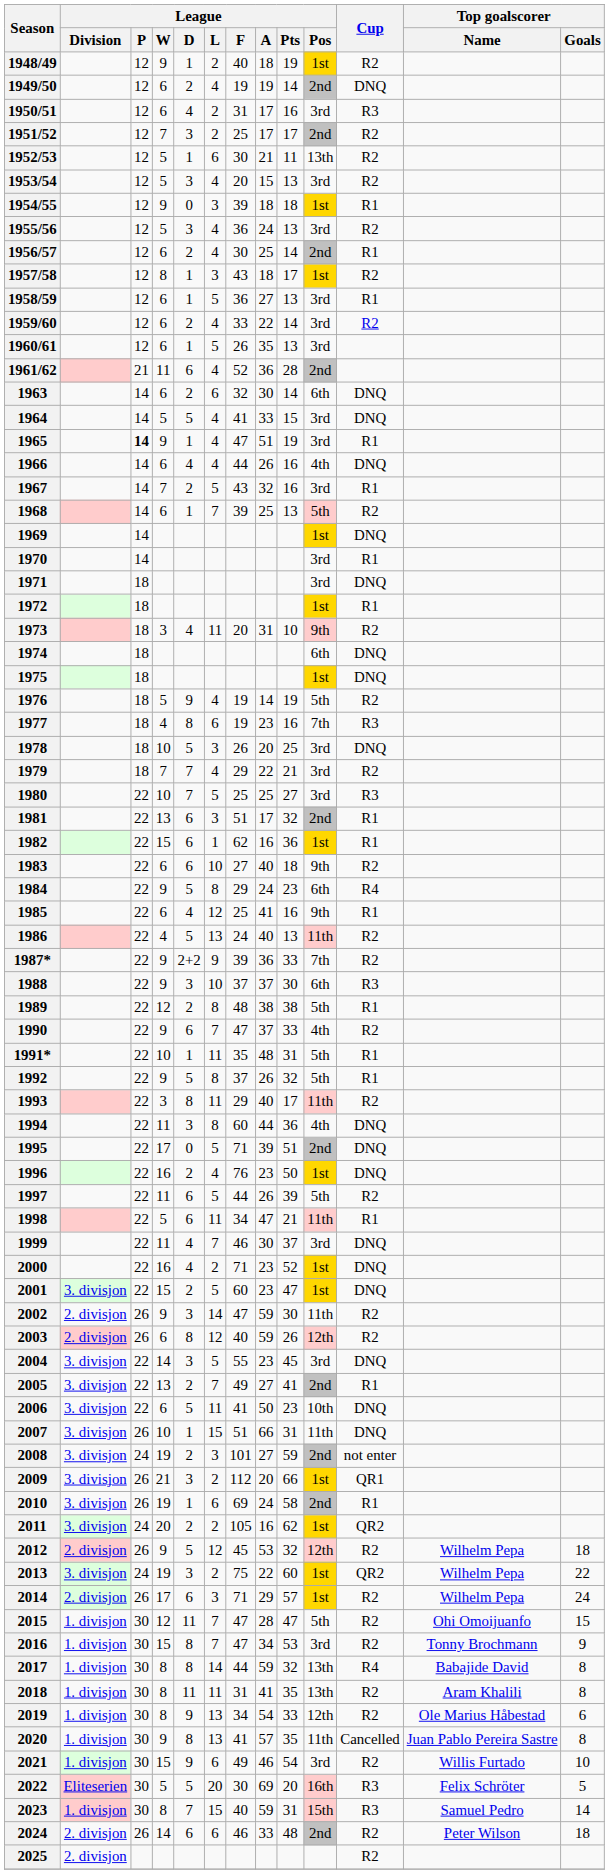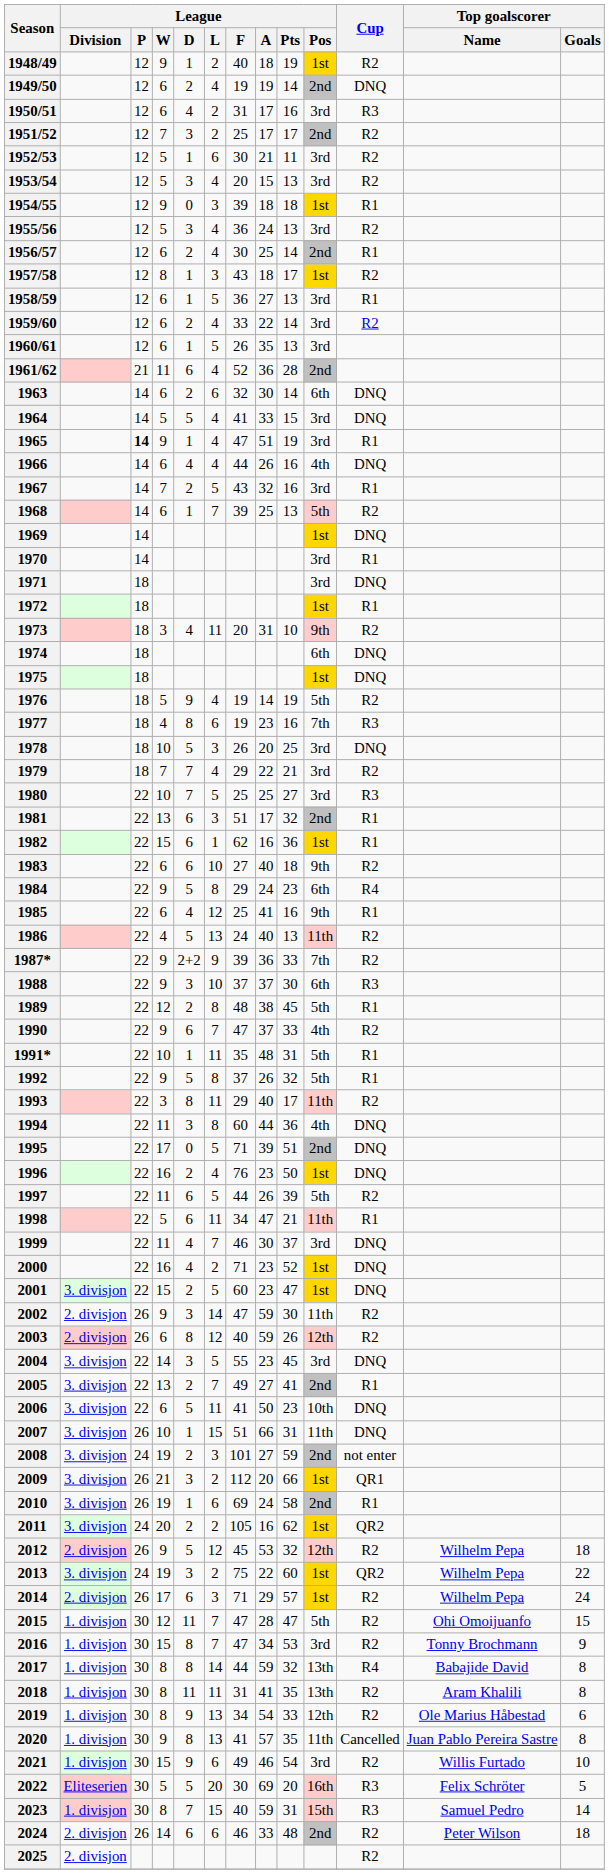1952/53 | League / Pos: 13th -> 3rd
1989 | League / Pts: 38 -> 45
